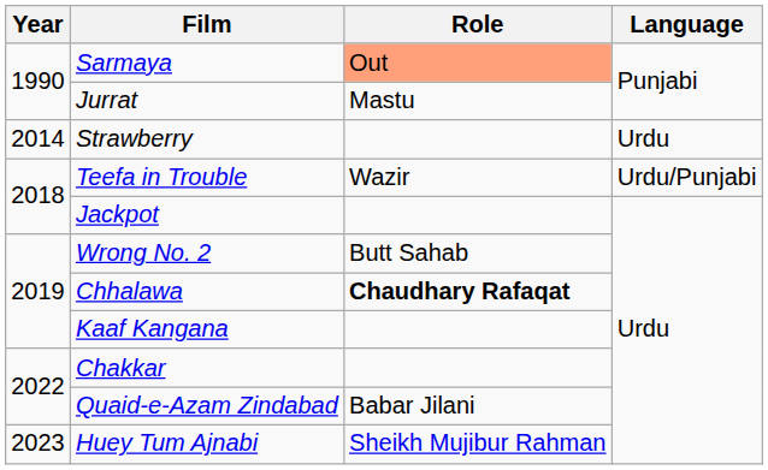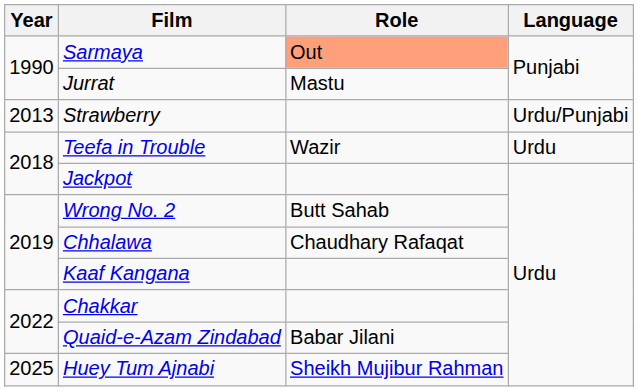Strawberry | Year: 2014 -> 2013
Strawberry | Language: Urdu -> Urdu/Punjabi
Teefa in Trouble | Language: Urdu/Punjabi -> Urdu
Chhalawa | Role: bold -> normal
Huey Tum Ajnabi | Year: 2023 -> 2025
